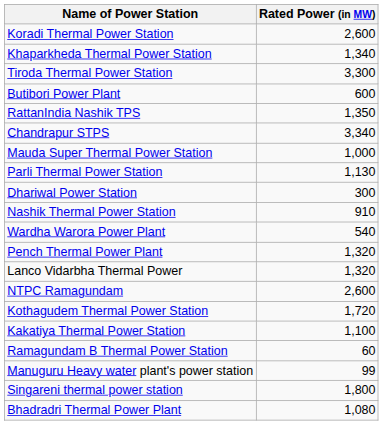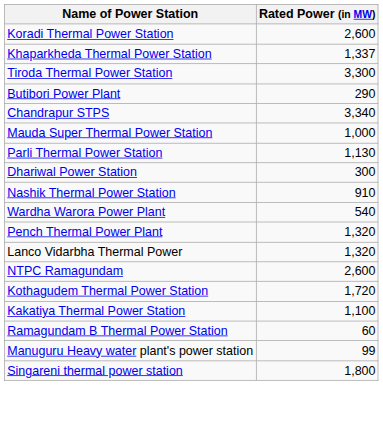Khaparkheda Thermal Power Station | Rated Power (in MW): 1,340 -> 1,337
Butibori Power Plant | Rated Power (in MW): 600 -> 290
- row: RattanIndia Nashik TPS | 1,350
- row: Bhadradri Thermal Power Plant | 1,080
